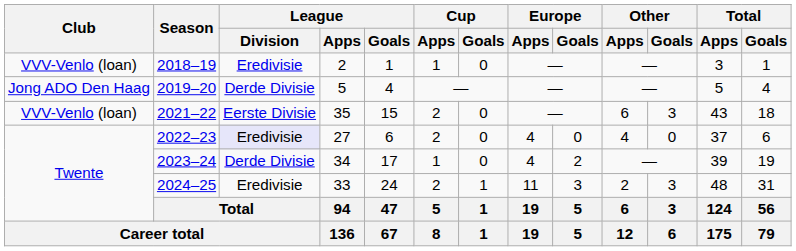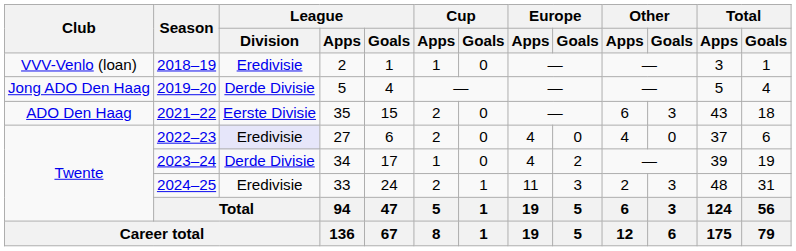2021–22 | Club: VVV-Venlo (loan) -> ADO Den Haag
